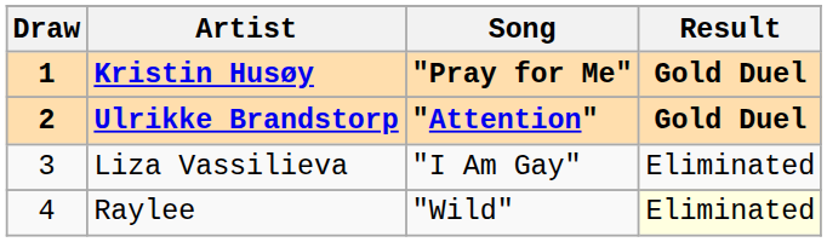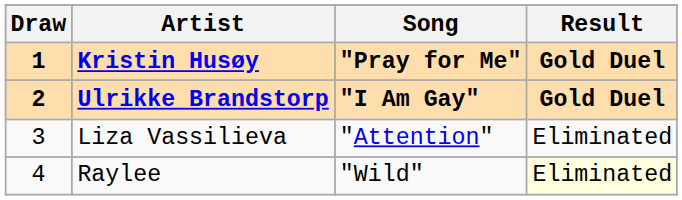Ulrikke Brandstorp | Song: "Attention" -> "I Am Gay"
Liza Vassilieva | Song: "I Am Gay" -> "Attention"
